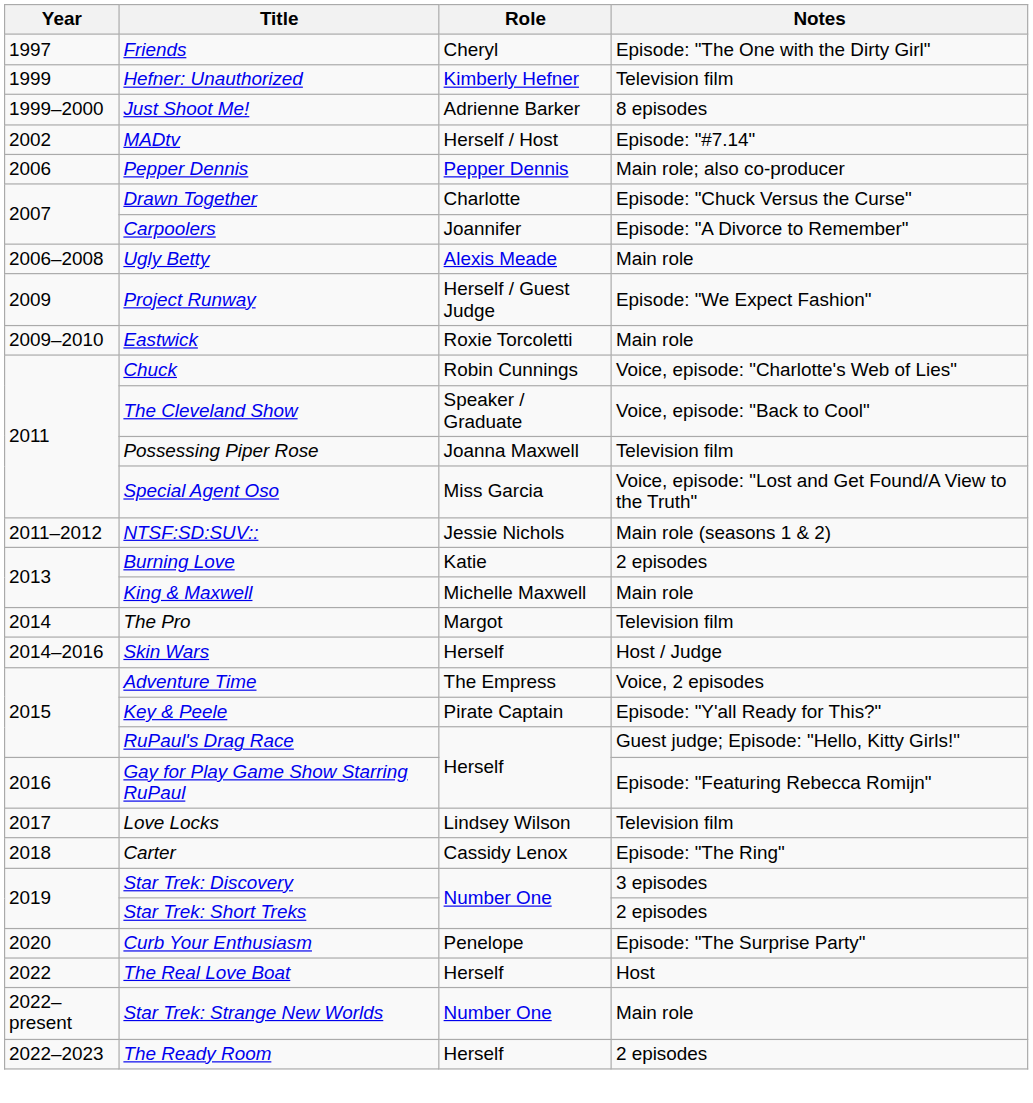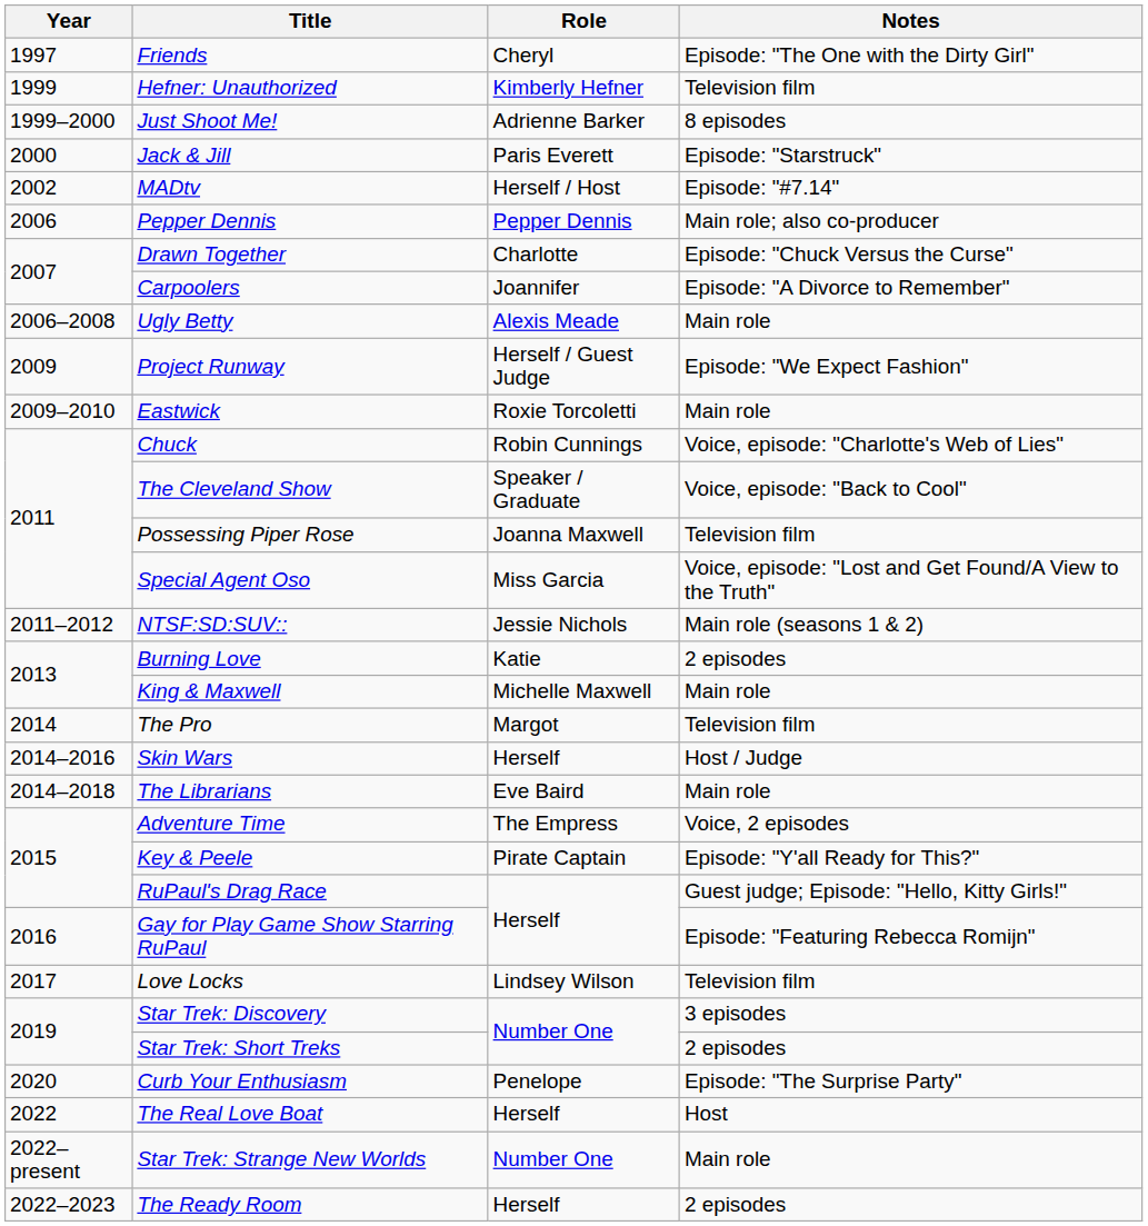+ row: 2000 | Jack & Jill | Paris Everett | Episode: "Starstruck"
+ row: 2014–2018 | The Librarians | Eve Baird | Main role
- row: 2018 | Carter | Cassidy Lenox | Episode: "The Ring"
